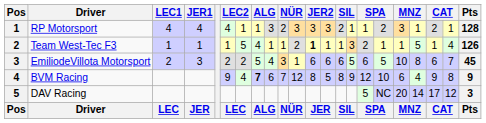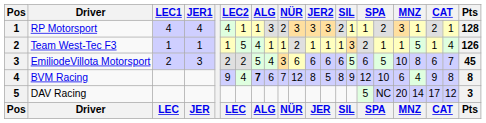Team West-Tec F3 | column 12: bold -> normal
EmiliodeVillota Motorsport | column 11: 1 -> 6
BVM Racing | Pts: 9 -> 8
